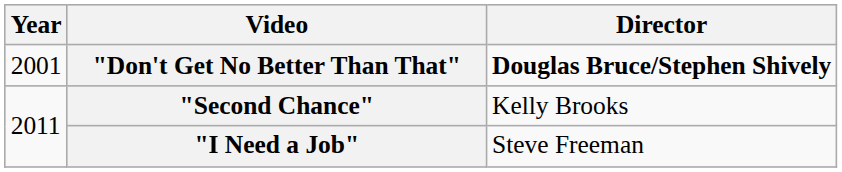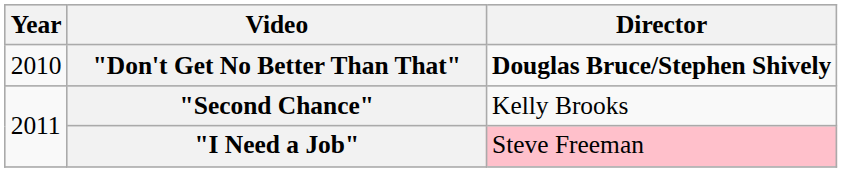"Don't Get No Better Than That" | Year: 2001 -> 2010
"I Need a Job" | Director: no background -> pink background
